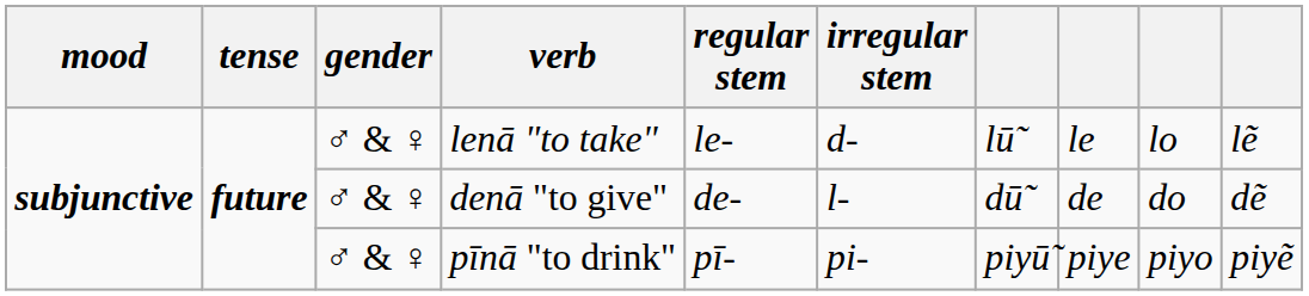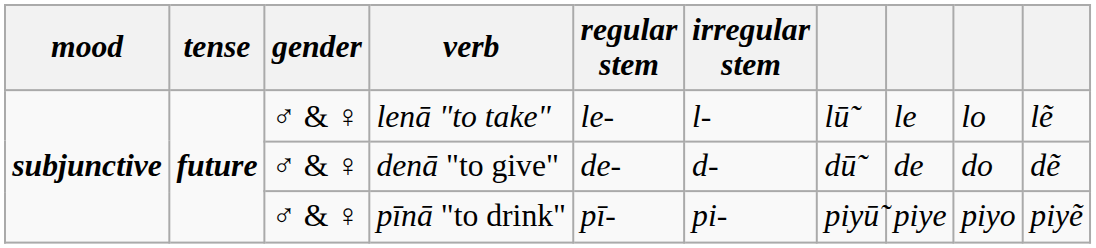lenā "to take" | irregular stem: d- -> l-
denā "to give" | irregular stem: l- -> d-
